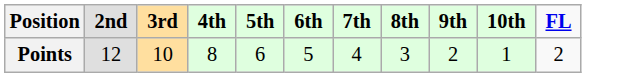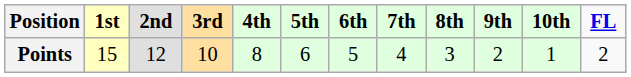+ column: 1st | 15
